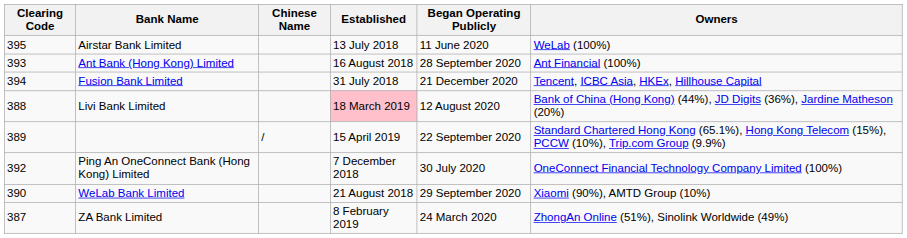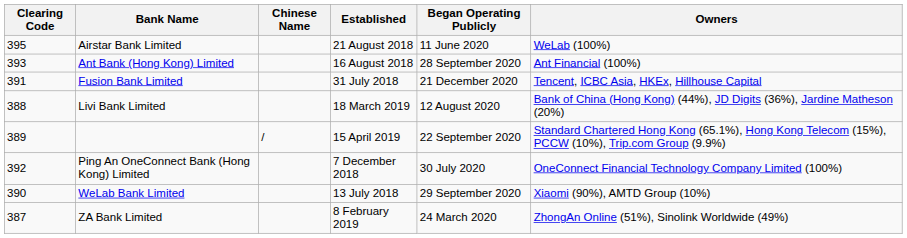Airstar Bank Limited | Established: 13 July 2018 -> 21 August 2018
Fusion Bank Limited | Clearing Code: 394 -> 391
Livi Bank Limited | Established: pink background -> no background
WeLab Bank Limited | Established: 21 August 2018 -> 13 July 2018
